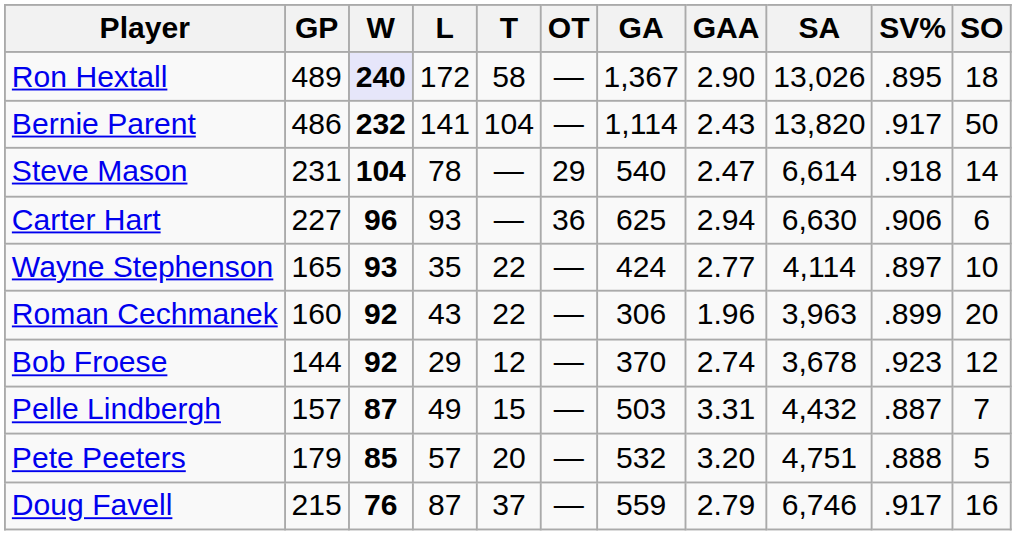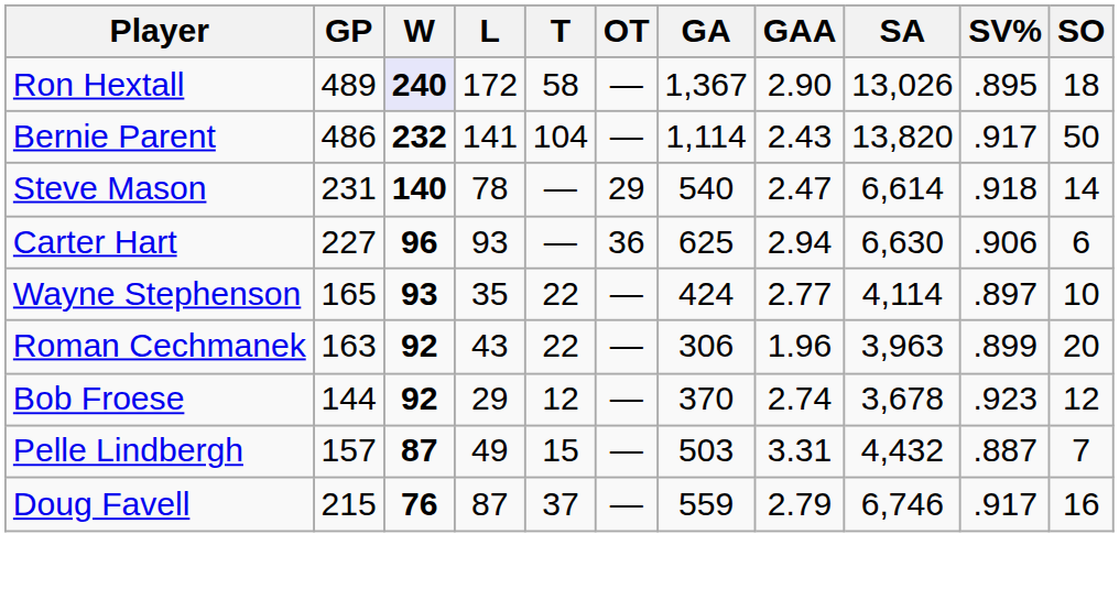Steve Mason | W: 104 -> 140
Roman Cechmanek | GP: 160 -> 163
- row: Pete Peeters | 179 | 85 | 57 | 20 | — | 532 | 3.20 | 4,751 | .888 | 5
